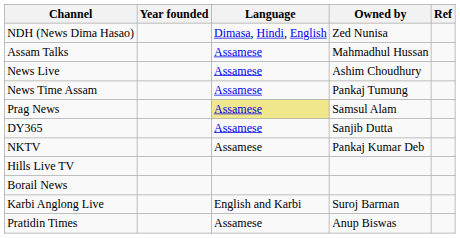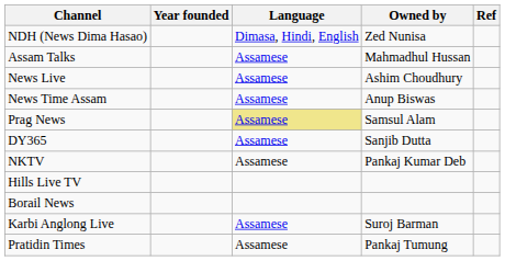News Time Assam | Owned by: Pankaj Tumung -> Anup Biswas
Karbi Anglong Live | Language: English and Karbi -> Assamese
Pratidin Times | Owned by: Anup Biswas -> Pankaj Tumung
